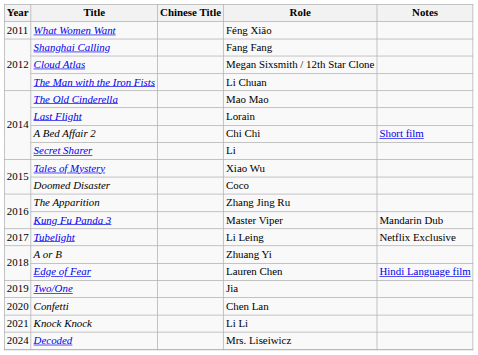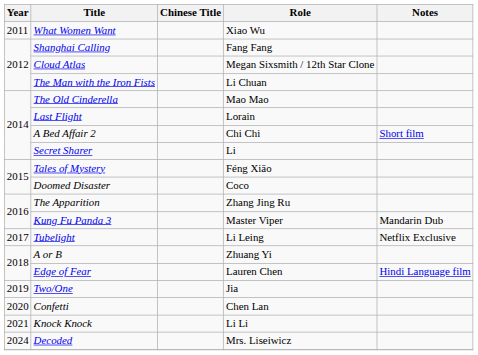What Women Want | Role: Féng Xiāo -> Xiao Wu
Tales of Mystery | Role: Xiao Wu -> Féng Xiāo
